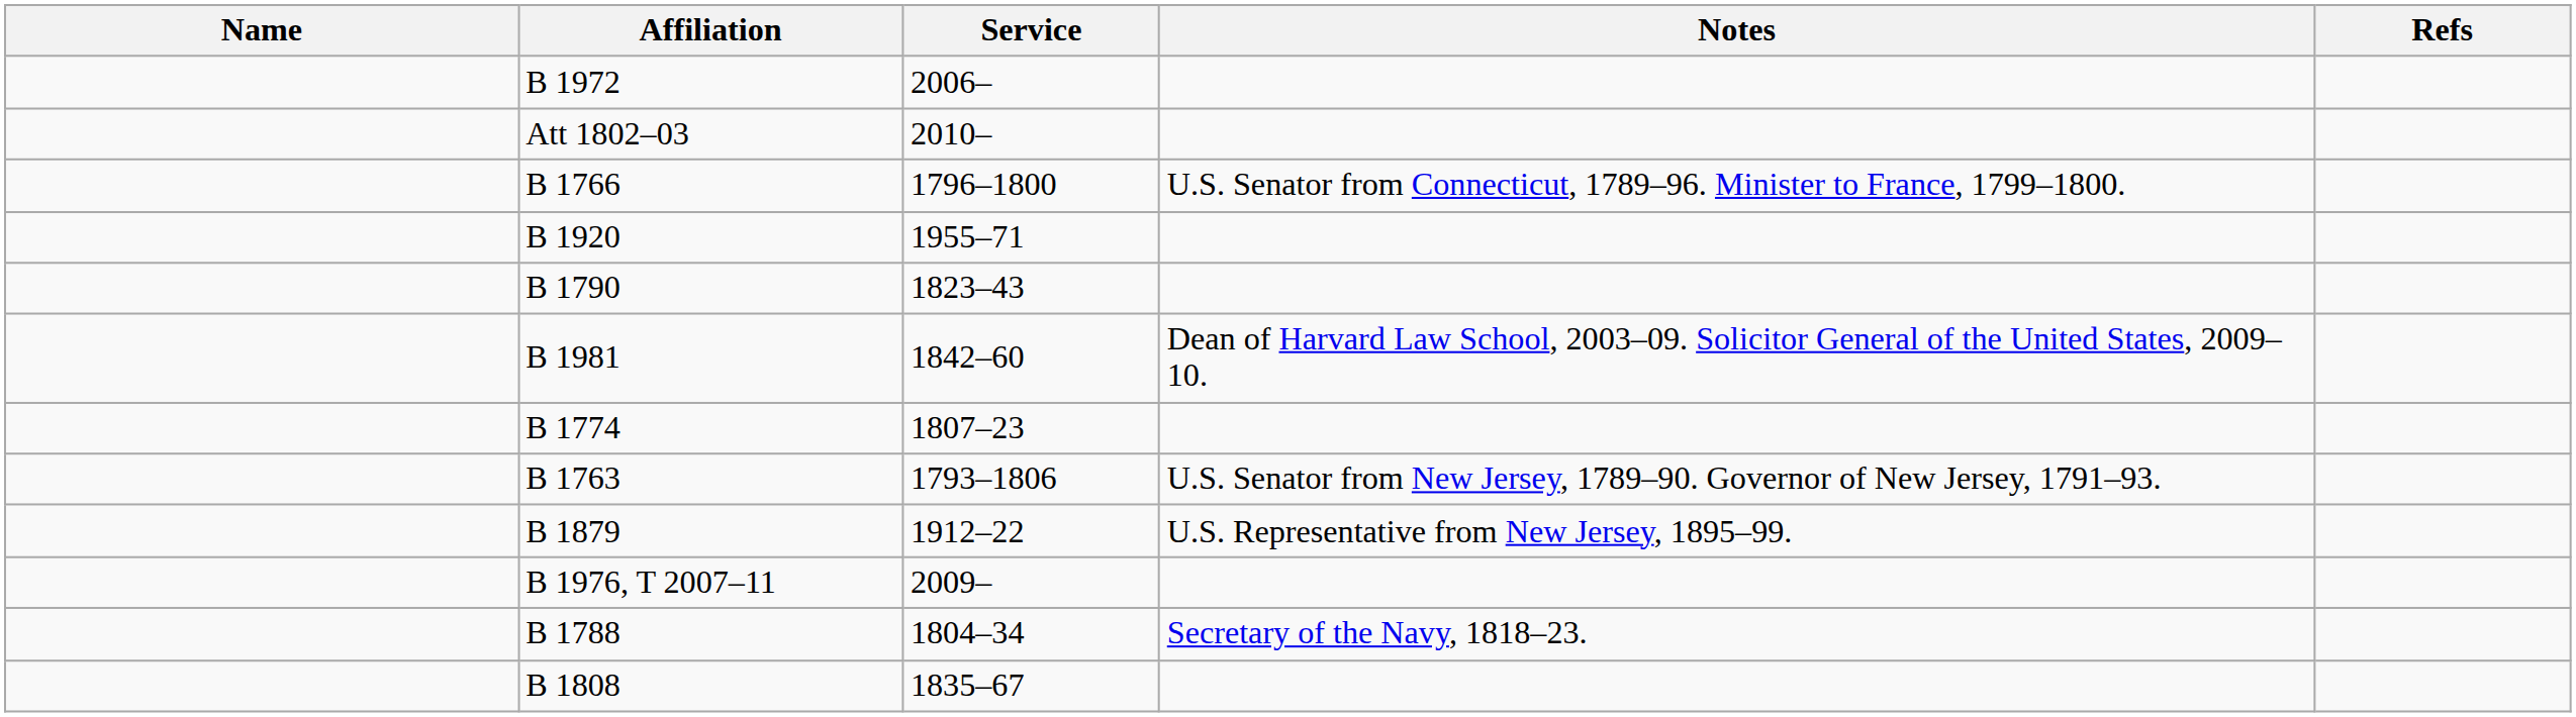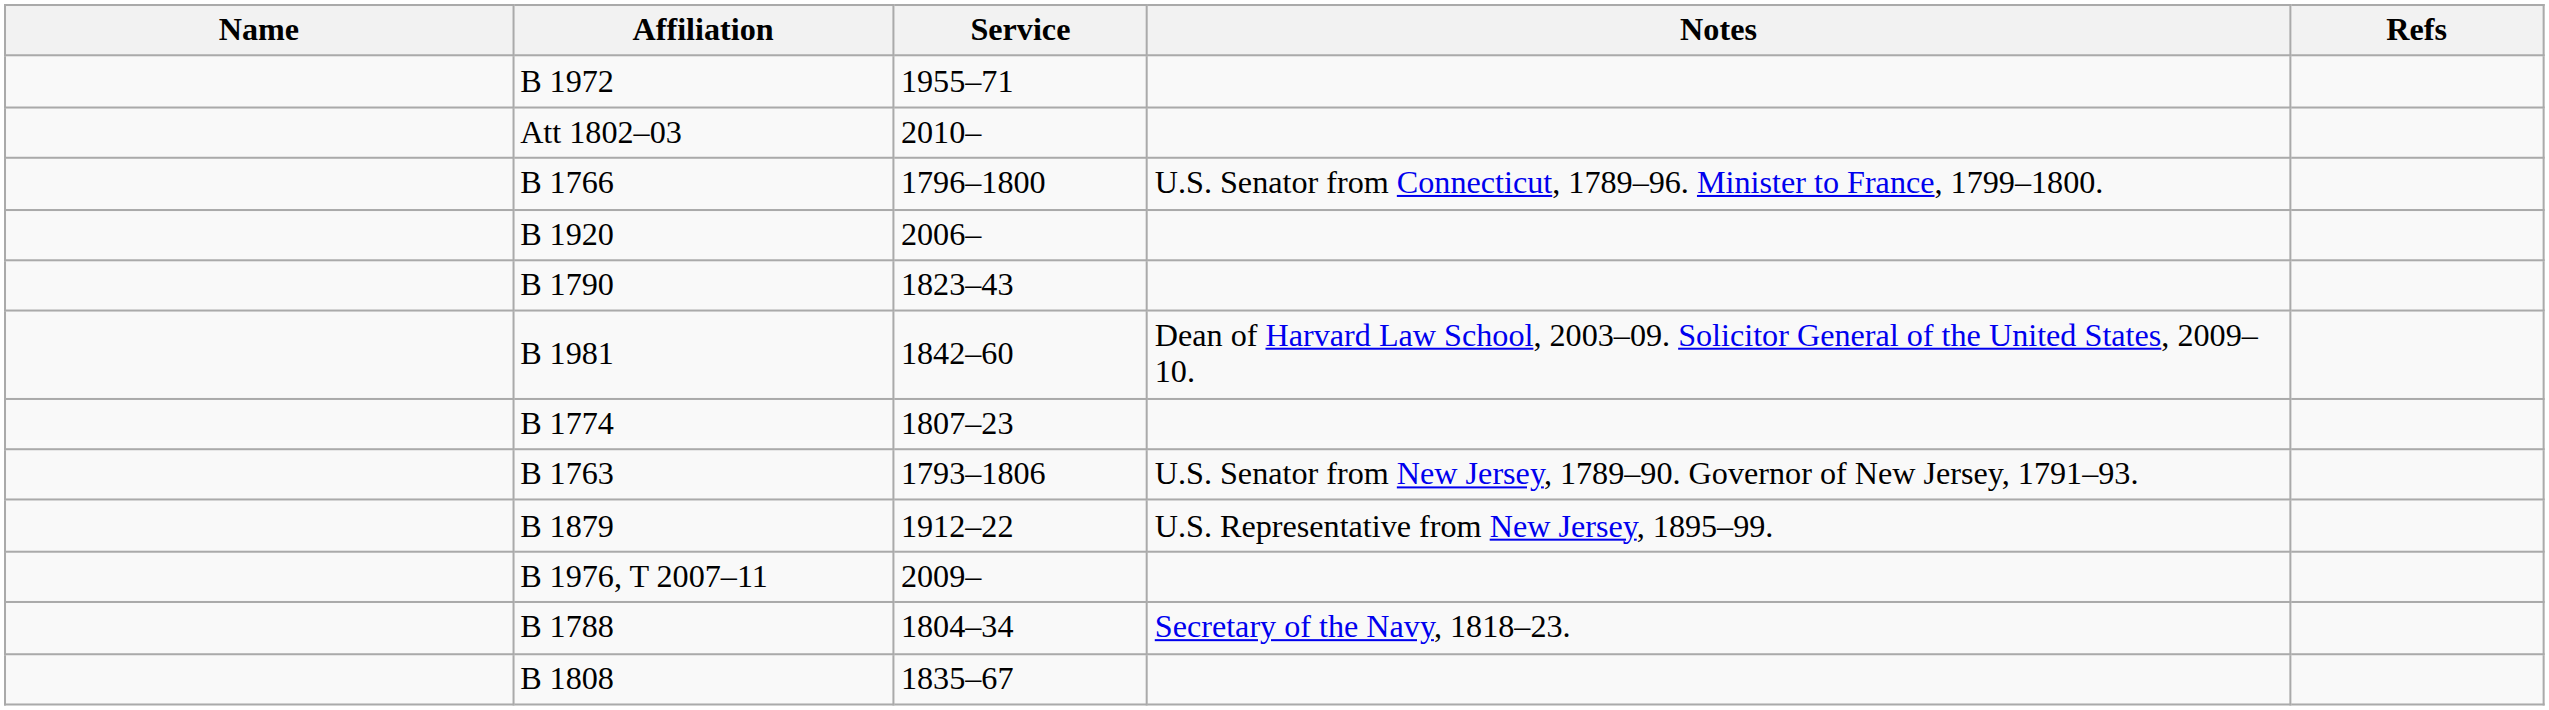B 1972 | Service: 2006– -> 1955–71
B 1920 | Service: 1955–71 -> 2006–
